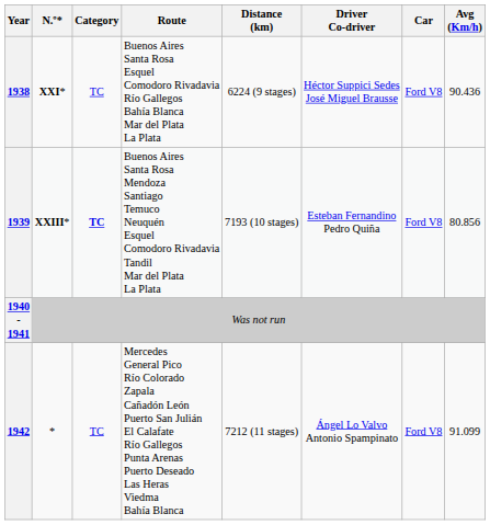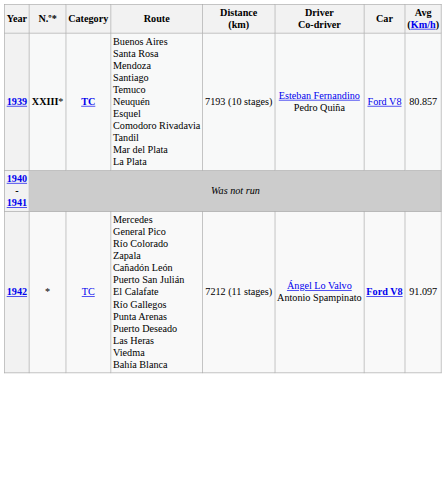- row: 1938 | XXI* | TC | Buenos Aires Santa Rosa Esquel Comodoro Rivadavia Río Gallegos Bahía Blanca Mar del Plata La Plata | 6224 (9 stages) | Héctor Suppici Sedes José Miguel Brausse | Ford V8 | 90.436
1939 | Avg (Km/h): 80.856 -> 80.857
1942 | Car: normal -> bold
1942 | Avg (Km/h): 91.099 -> 91.097
